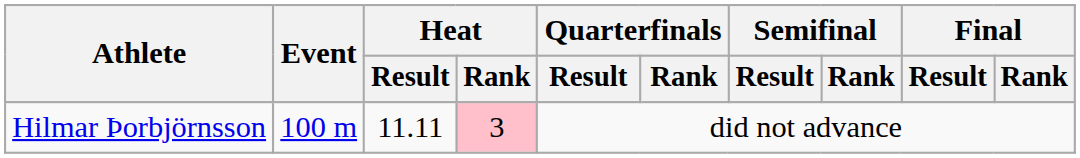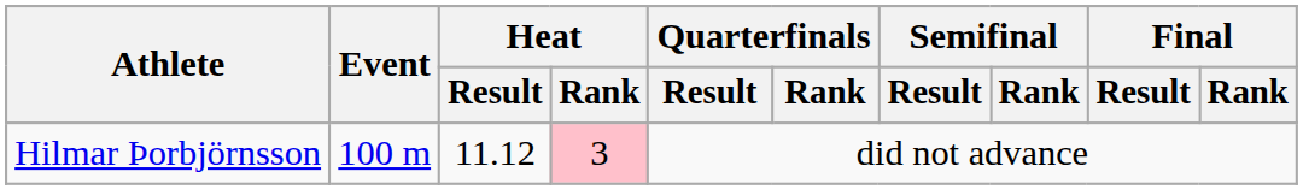Hilmar Þorbjörnsson | Heat / Result: 11.11 -> 11.12
